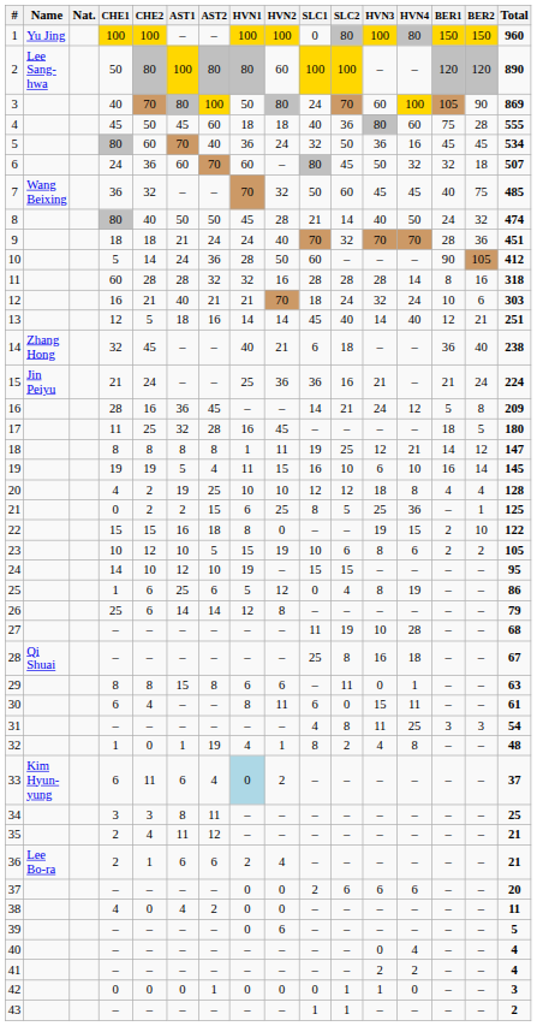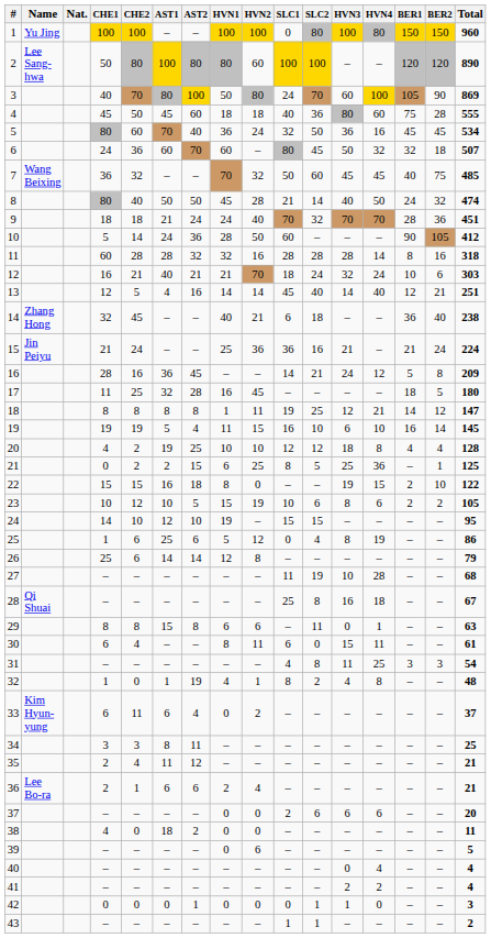13 | AST1: 18 -> 4
33 | HVN1: lightblue background -> no background
38 | AST1: 4 -> 18
